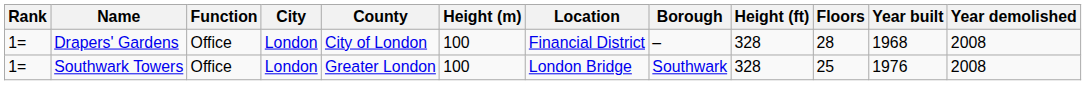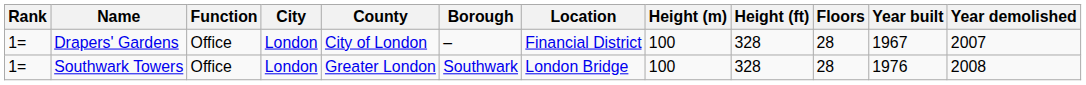columns swapped: Borough <-> Height (m)
Drapers' Gardens | Year built: 1968 -> 1967
Drapers' Gardens | Year demolished: 2008 -> 2007
Southwark Towers | Floors: 25 -> 28
